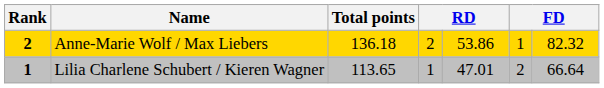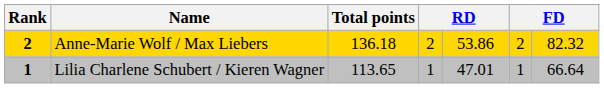Anne-Marie Wolf / Max Liebers | column 6: 1 -> 2
Lilia Charlene Schubert / Kieren Wagner | column 6: 2 -> 1
